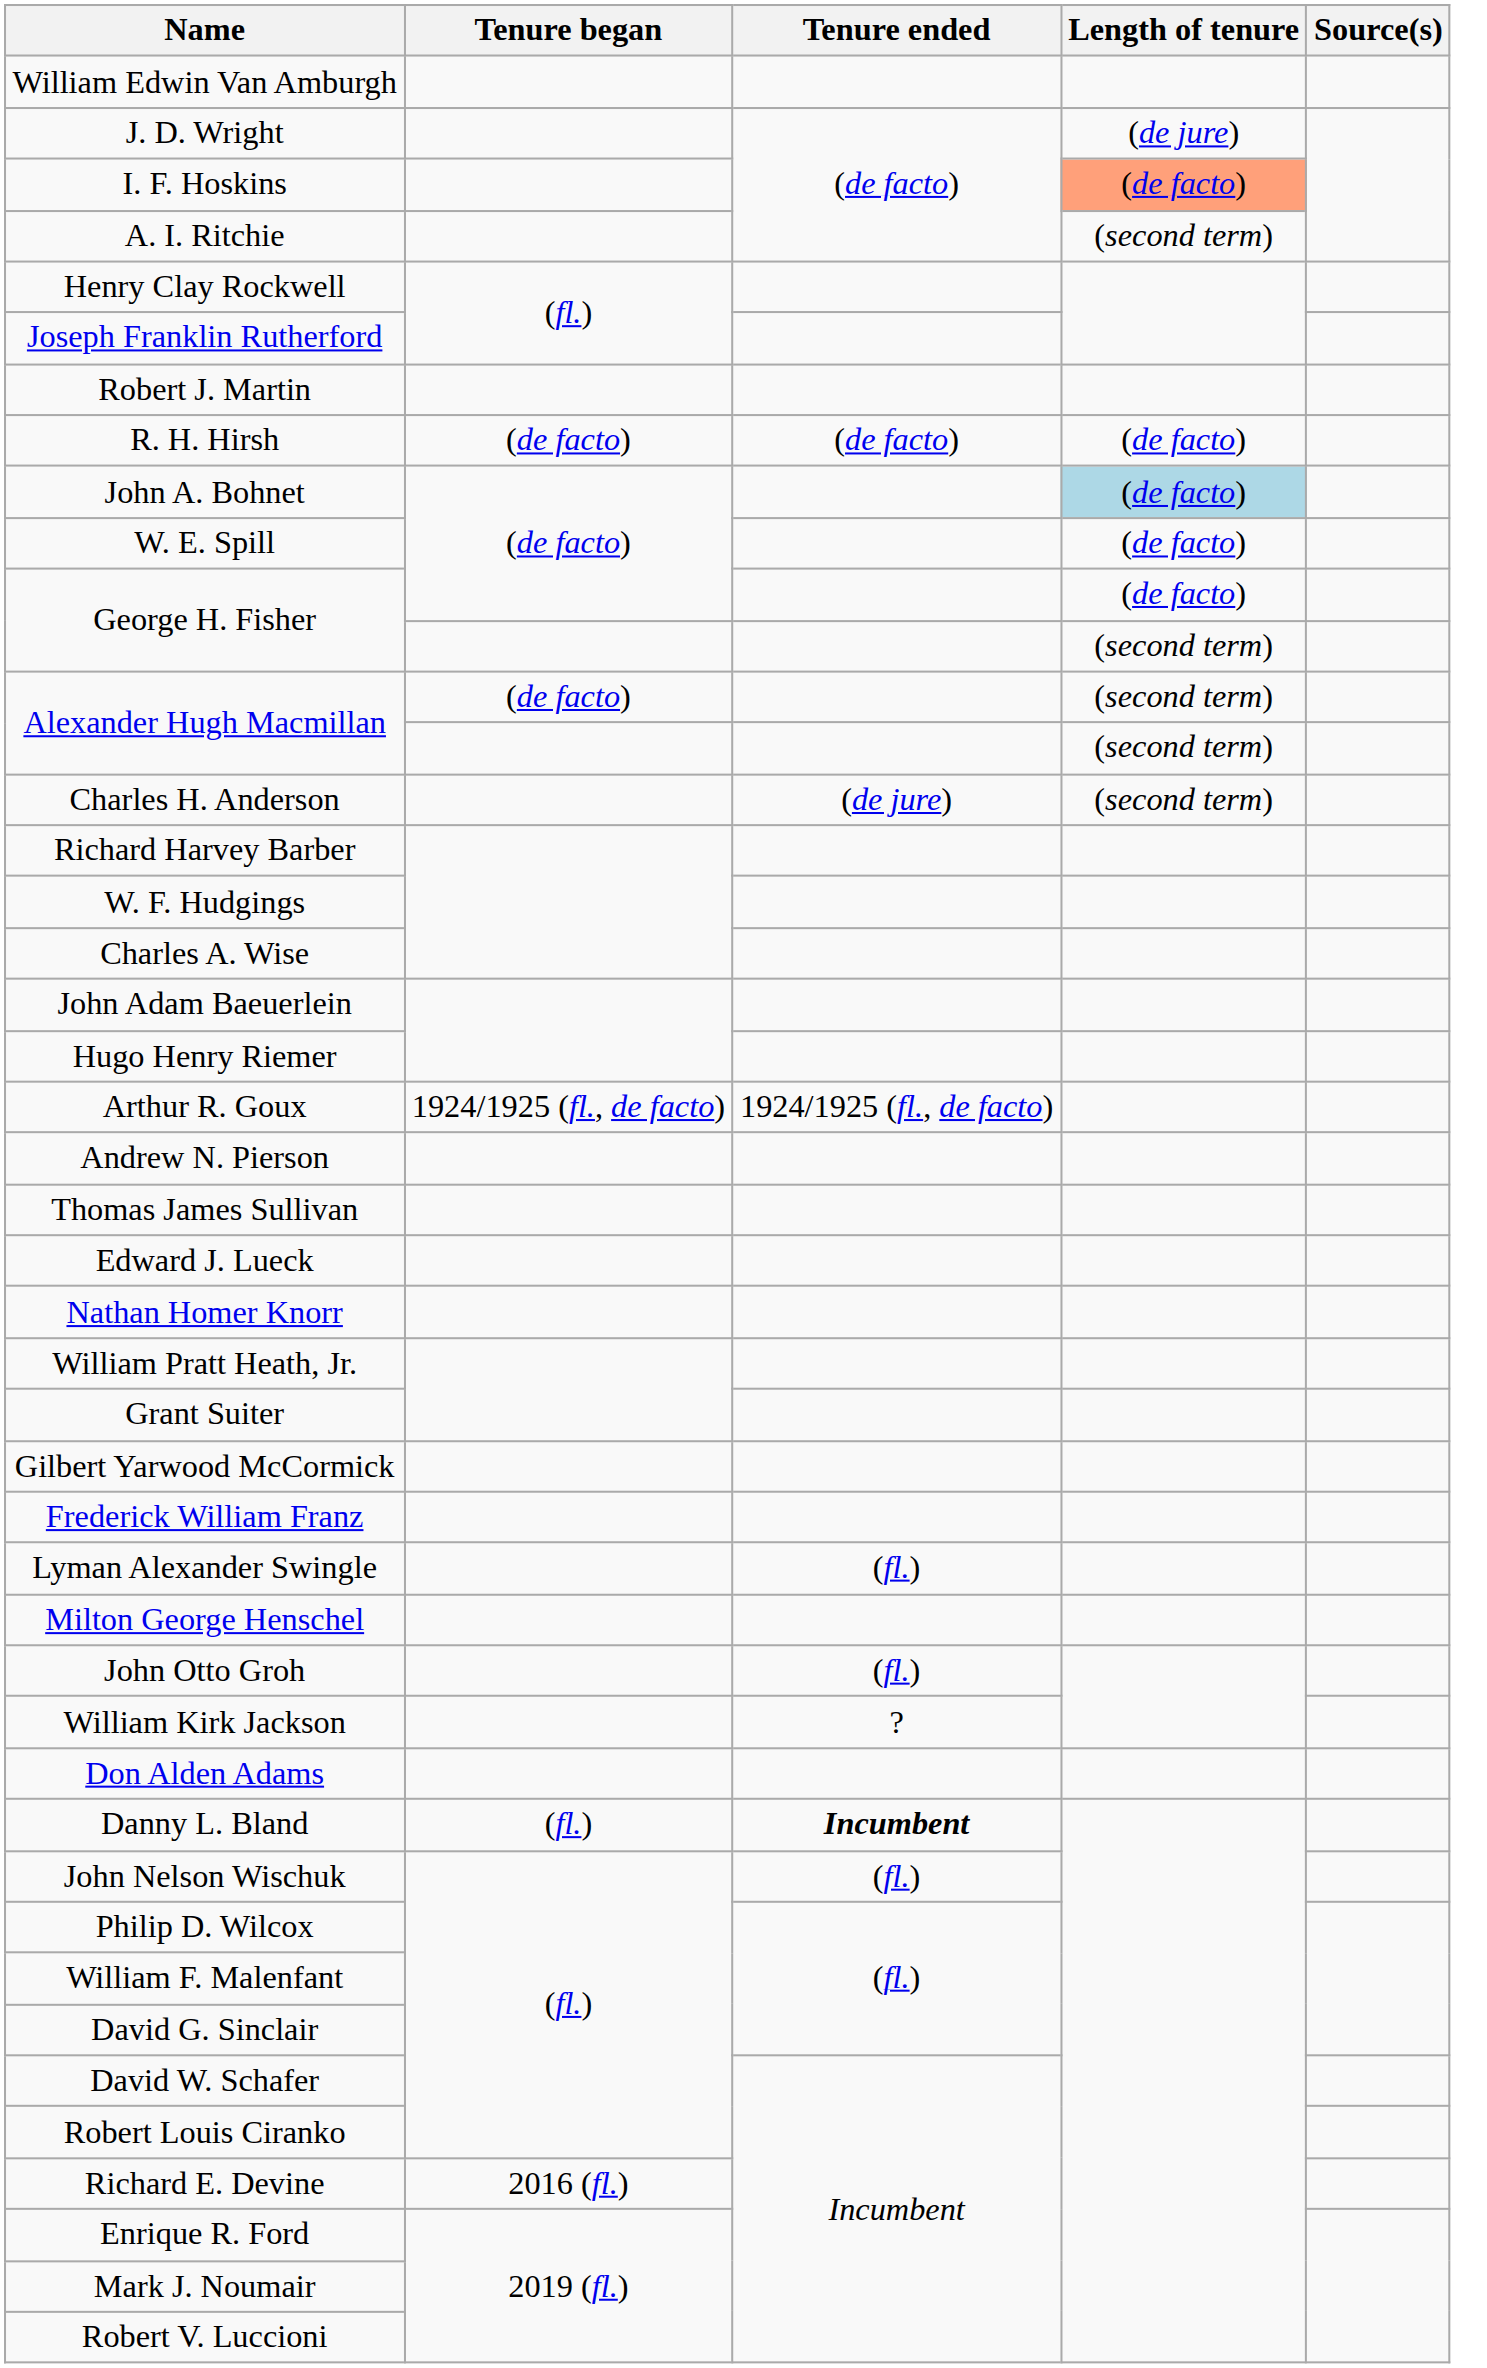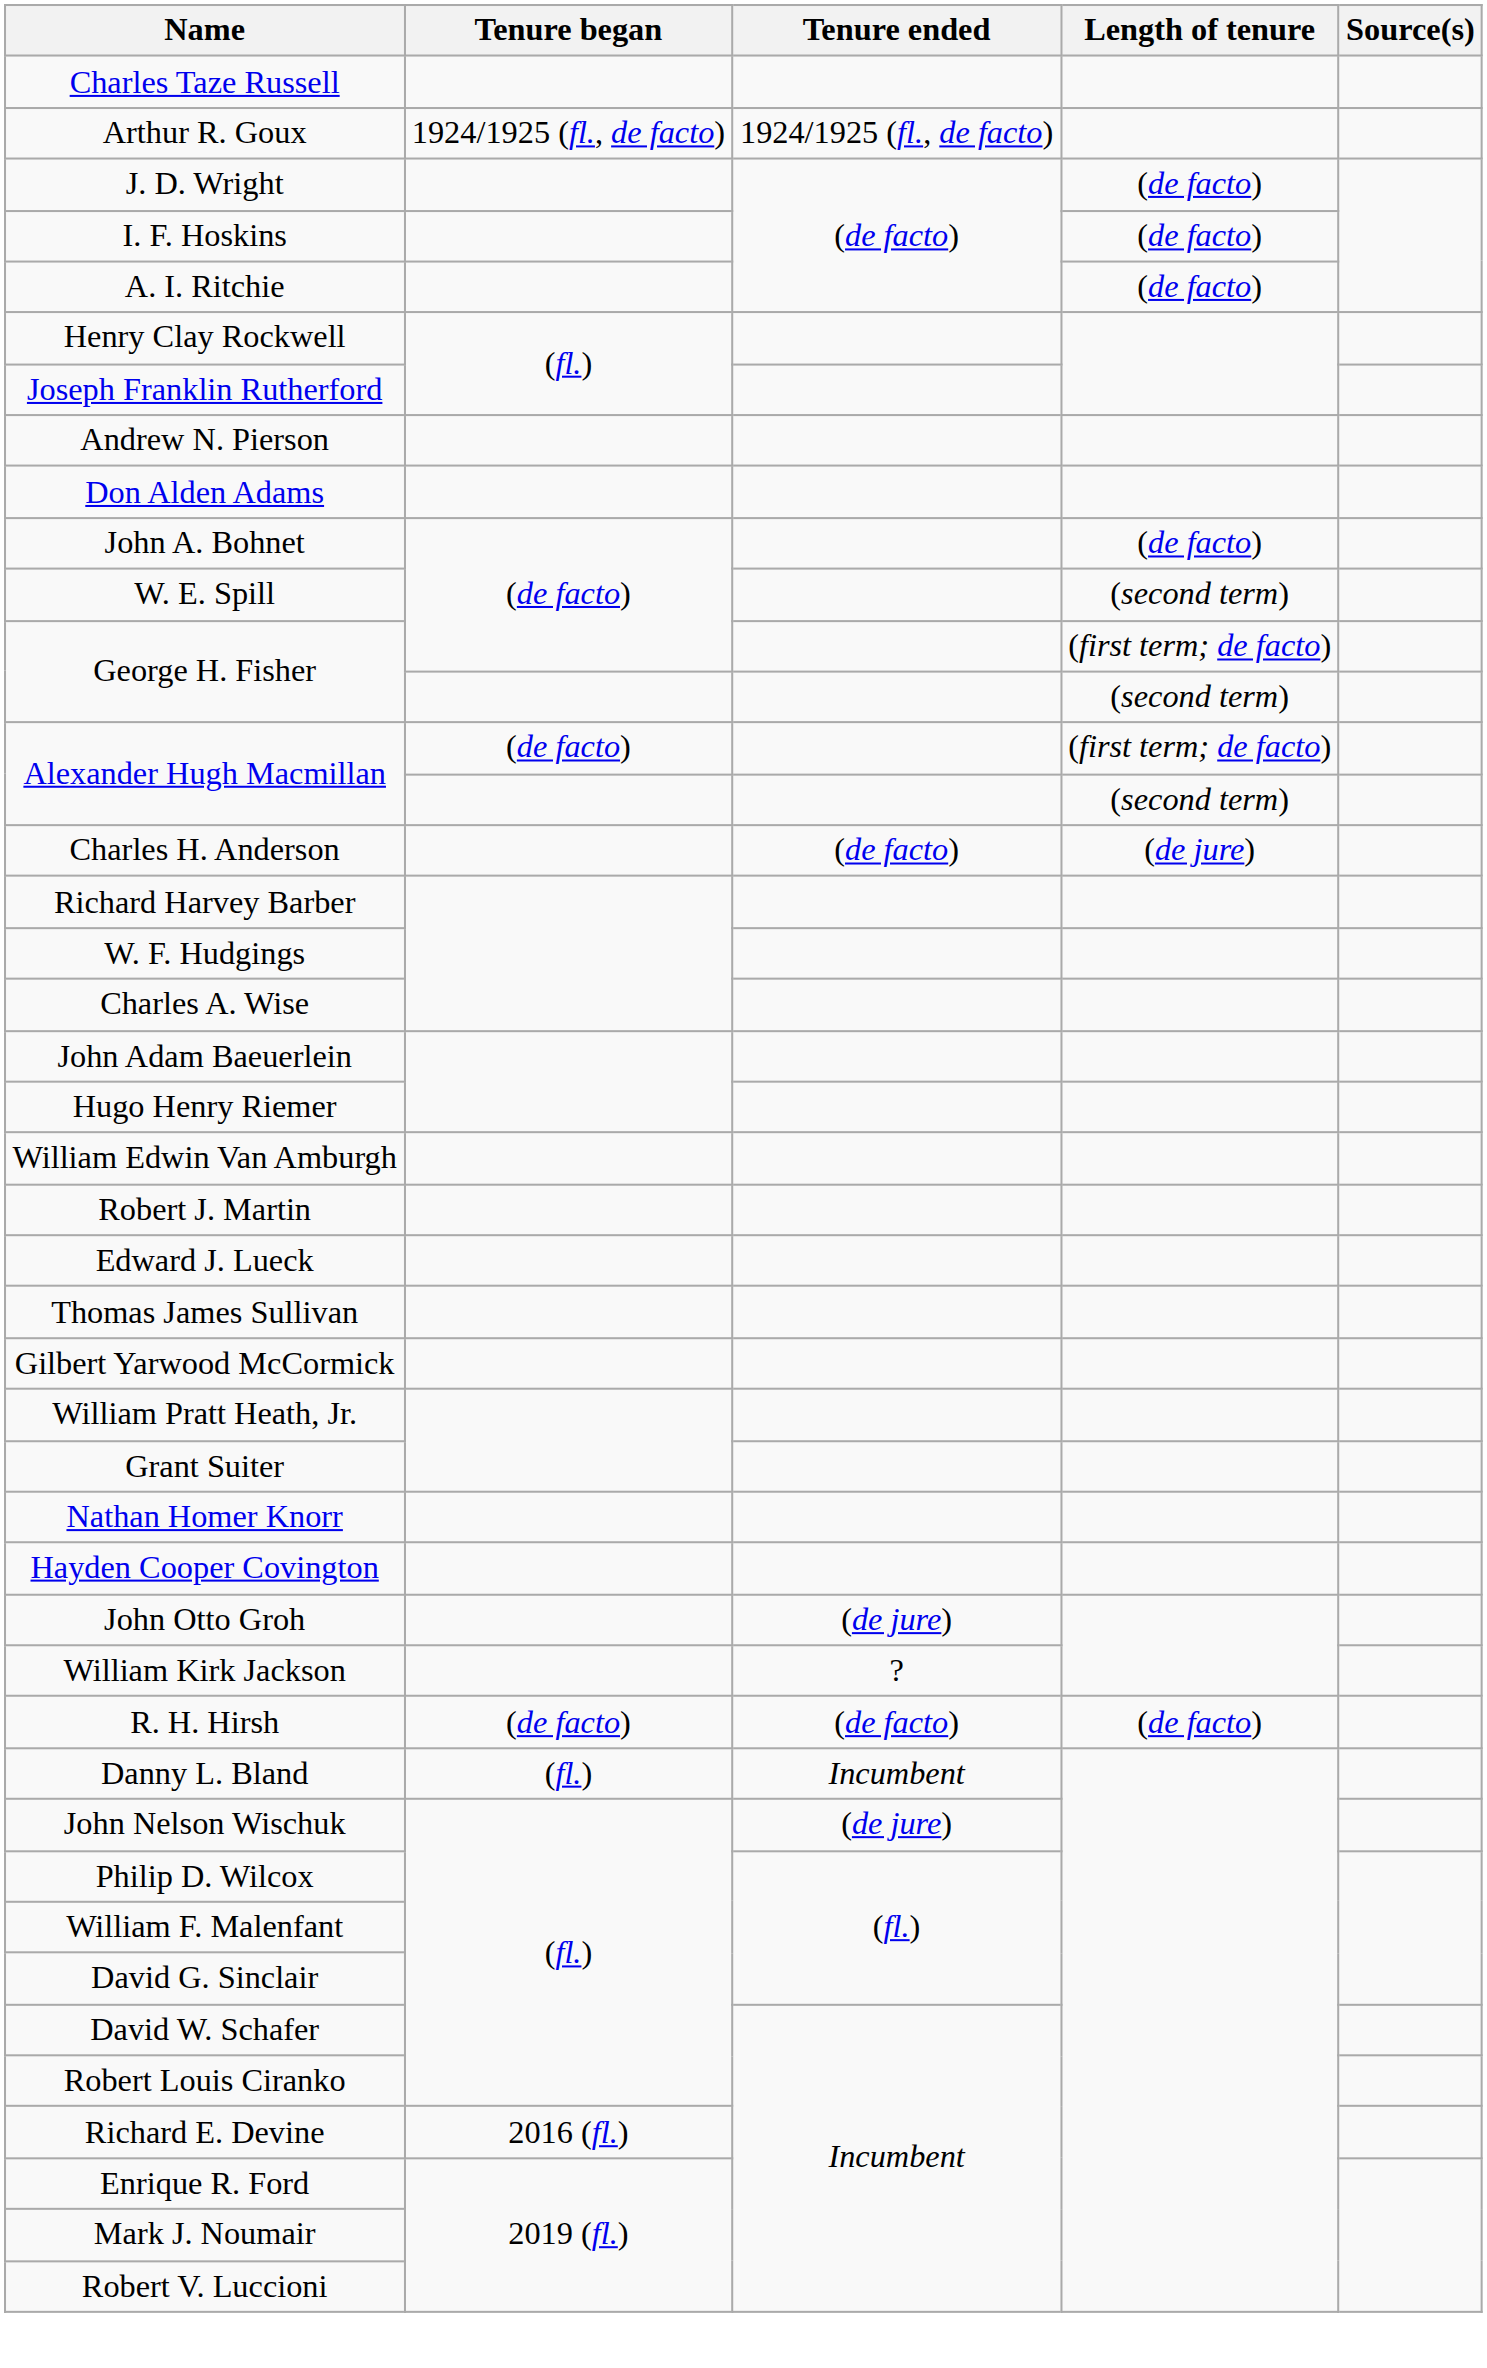+ row: Charles Taze Russell
rows swapped: William Edwin Van Amburgh <-> Arthur R. Goux
J. D. Wright | Length of tenure: (de jure) -> (de facto)
I. F. Hoskins | Length of tenure: lightsalmon background -> no background
A. I. Ritchie | Length of tenure: (second term) -> (de facto)
rows swapped: Andrew N. Pierson <-> Robert J. Martin
rows swapped: R. H. Hirsh <-> Don Alden Adams
John A. Bohnet | Length of tenure: lightblue background -> no background
W. E. Spill | Length of tenure: (de facto) -> (second term)
George H. Fisher / (de facto) | Length of tenure: (de facto) -> (first term; de facto)
Alexander Hugh Macmillan / (de facto) | Length of tenure: (second term) -> (first term; de facto)
Charles H. Anderson | Tenure ended: (de jure) -> (de facto)
Charles H. Anderson | Length of tenure: (second term) -> (de jure)
rows swapped: Edward J. Lueck <-> Thomas James Sullivan
rows swapped: Gilbert Yarwood McCormick <-> Nathan Homer Knorr
+ row: Hayden Cooper Covington
- row: Frederick William Franz
- row: Lyman Alexander Swingle | (fl.)
- row: Milton George Henschel
John Otto Groh | Tenure ended: (fl.) -> (de jure)
Danny L. Bland | Tenure ended: bold -> normal
John Nelson Wischuk | Tenure ended: (fl.) -> (de jure)
